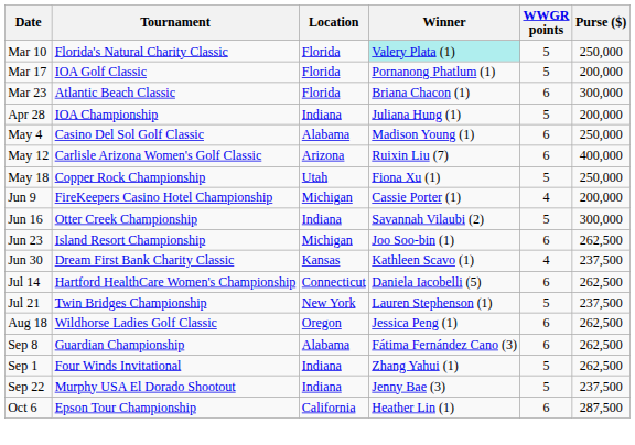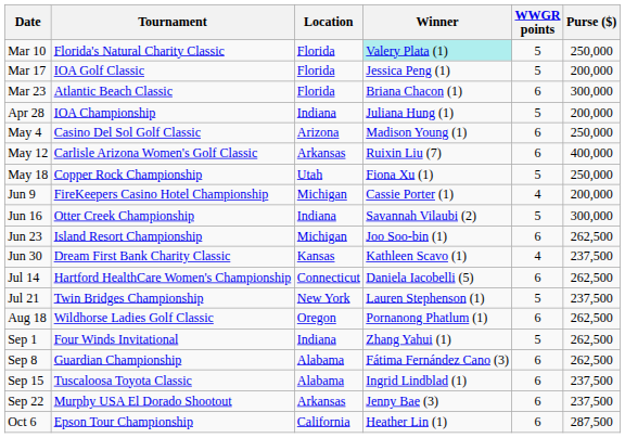Mar 17 | Winner: Pornanong Phatlum (1) -> Jessica Peng (1)
May 4 | Location: Alabama -> Arizona
May 12 | Location: Arizona -> Arkansas
Aug 18 | Winner: Jessica Peng (1) -> Pornanong Phatlum (1)
rows swapped: Sep 1 <-> Sep 8
+ row: Sep 15 | Tuscaloosa Toyota Classic | Alabama | Ingrid Lindblad (1) | 6 | 237,500
Sep 22 | Location: Indiana -> Arkansas
Sep 22 | WWGR points: 5 -> 6
